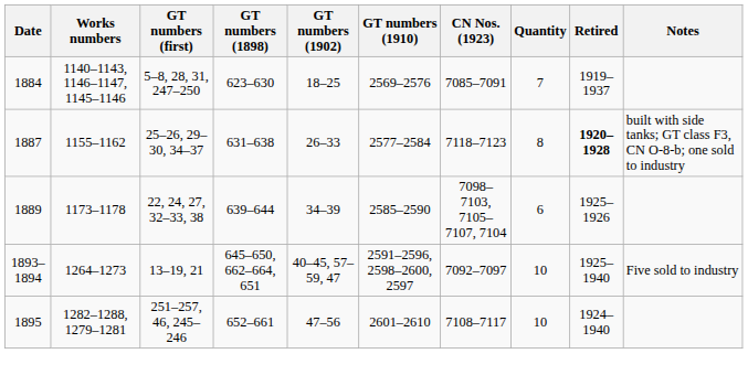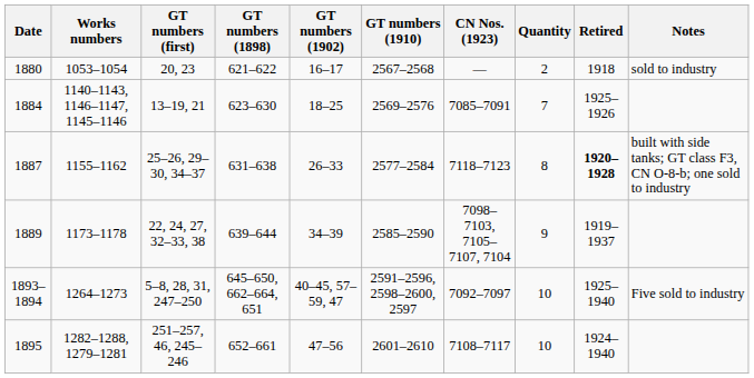+ row: 1880 | 1053–1054 | 20, 23 | 621–622 | 16–17 | 2567–2568 | — | 2 | 1918 | sold to industry
1884 | GT numbers (first): 5–8, 28, 31, 247–250 -> 13–19, 21
1884 | Retired: 1919–1937 -> 1925–1926
1889 | Quantity: 6 -> 9
1889 | Retired: 1925–1926 -> 1919–1937
1893–1894 | GT numbers (first): 13–19, 21 -> 5–8, 28, 31, 247–250
